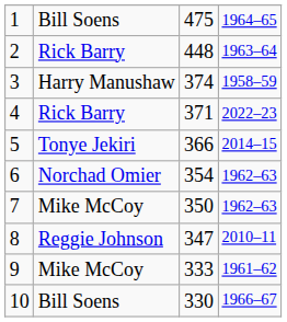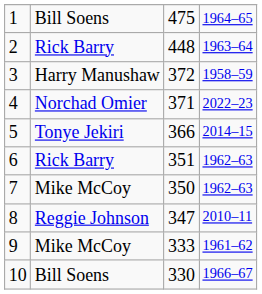3 | column 3: 374 -> 372
4 | column 2: Rick Barry -> Norchad Omier
6 | column 2: Norchad Omier -> Rick Barry
6 | column 3: 354 -> 351
